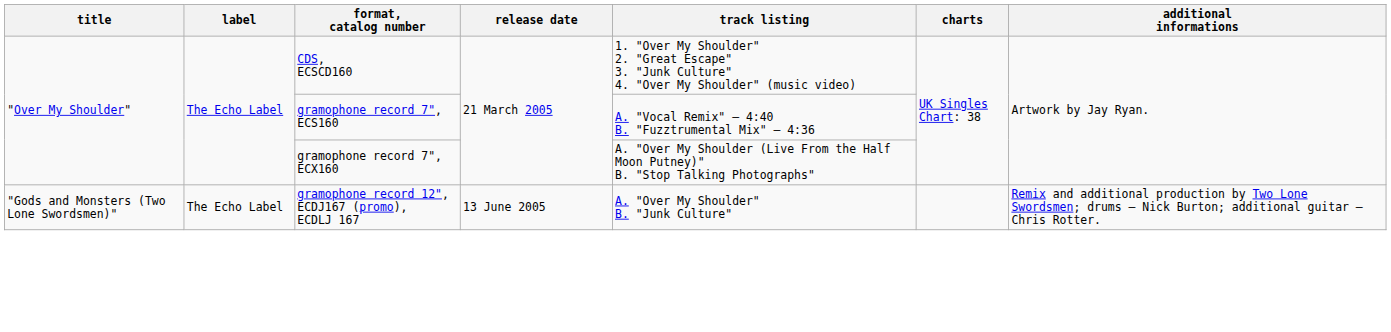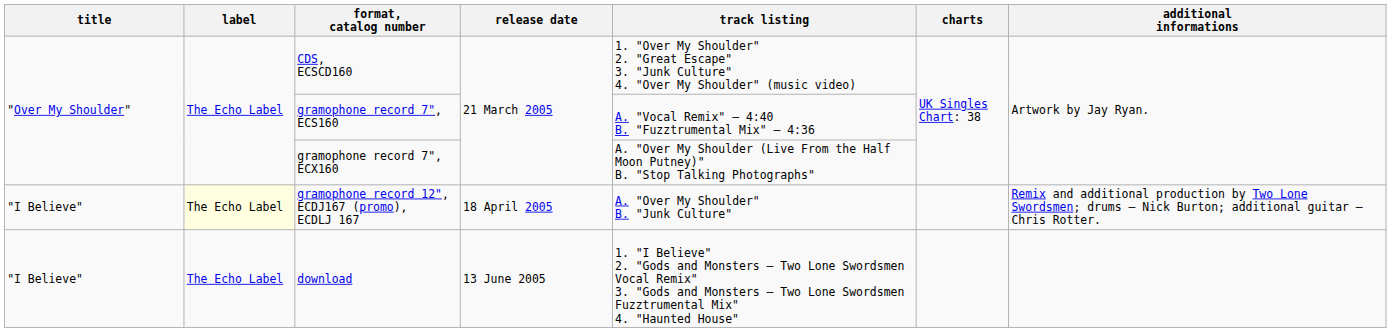gramophone record 12", ECDJ167 (promo), ECDLJ 167 | title: "Gods and Monsters (Two Lone Swordsmen)" -> "I Believe"
gramophone record 12", ECDJ167 (promo), ECDLJ 167 | label: no background -> lightyellow background
gramophone record 12", ECDJ167 (promo), ECDLJ 167 | release date: 13 June 2005 -> 18 April 2005
+ row: "I Believe" | The Echo Label | download | 13 June 2005 | 1. "I Believe" 2. "Gods and Monsters – Two Lone Swordsmen Vocal Remix" 3. "Gods and Monsters – Two Lone Swordsmen Fuzztrumental Mix" 4. "Haunted House"
